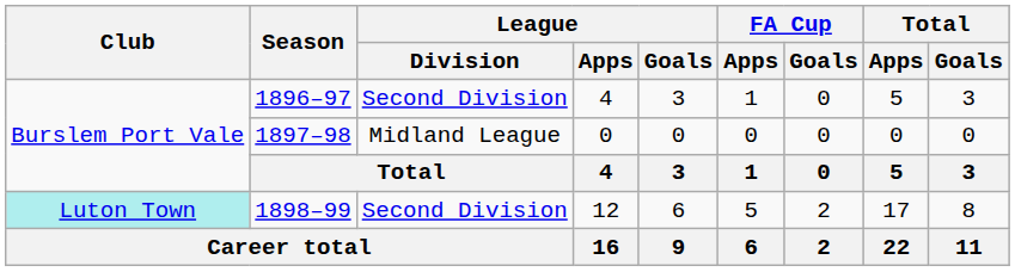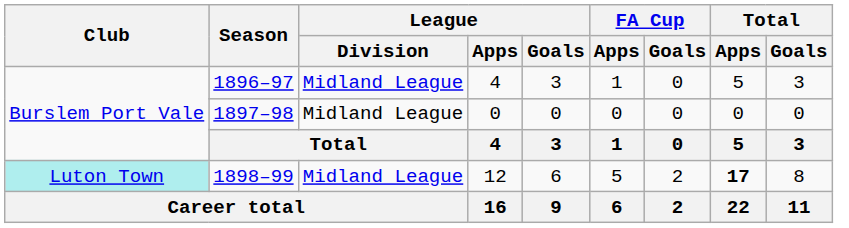1896–97 | League / Division: Second Division -> Midland League
1898–99 | League / Division: Second Division -> Midland League
1898–99 | Total / Apps: normal -> bold
